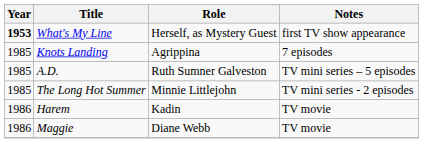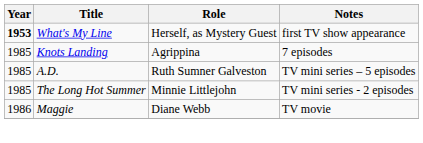- row: 1986 | Harem | Kadin | TV movie
